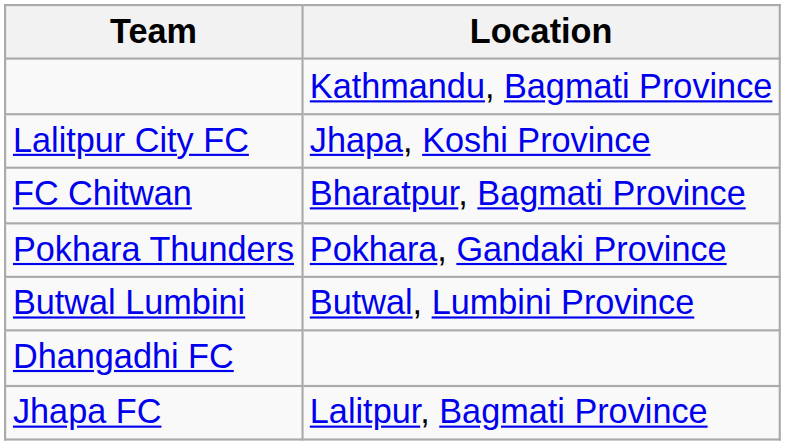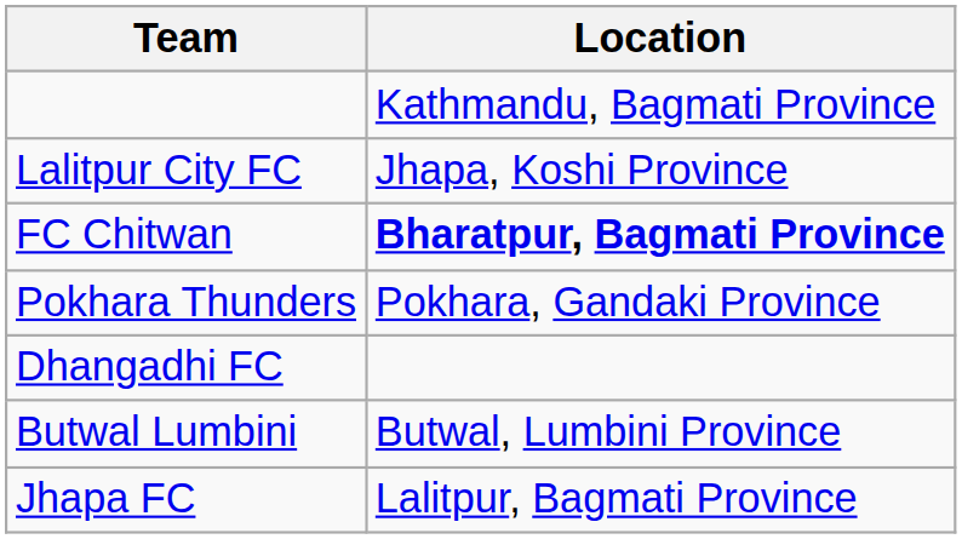FC Chitwan | Location: normal -> bold
rows swapped: Butwal Lumbini <-> Dhangadhi FC
